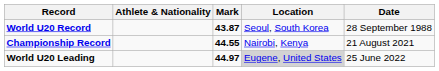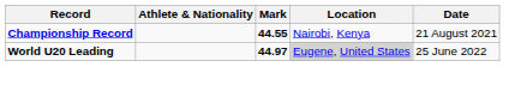- row: World U20 Record | 43.87 | Seoul, South Korea | 28 September 1988
